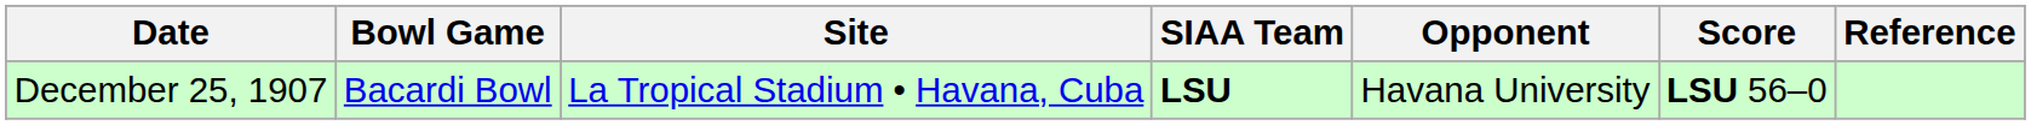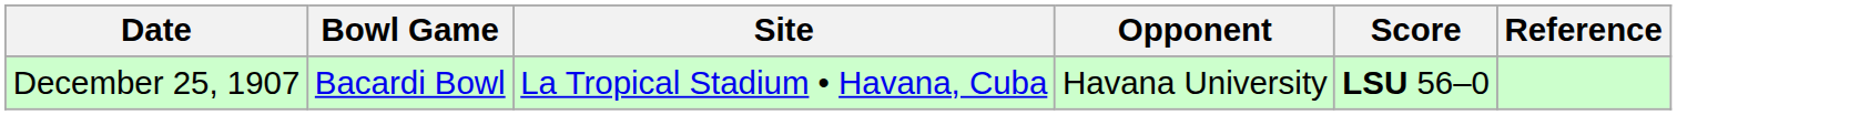- column: SIAA Team | LSU
